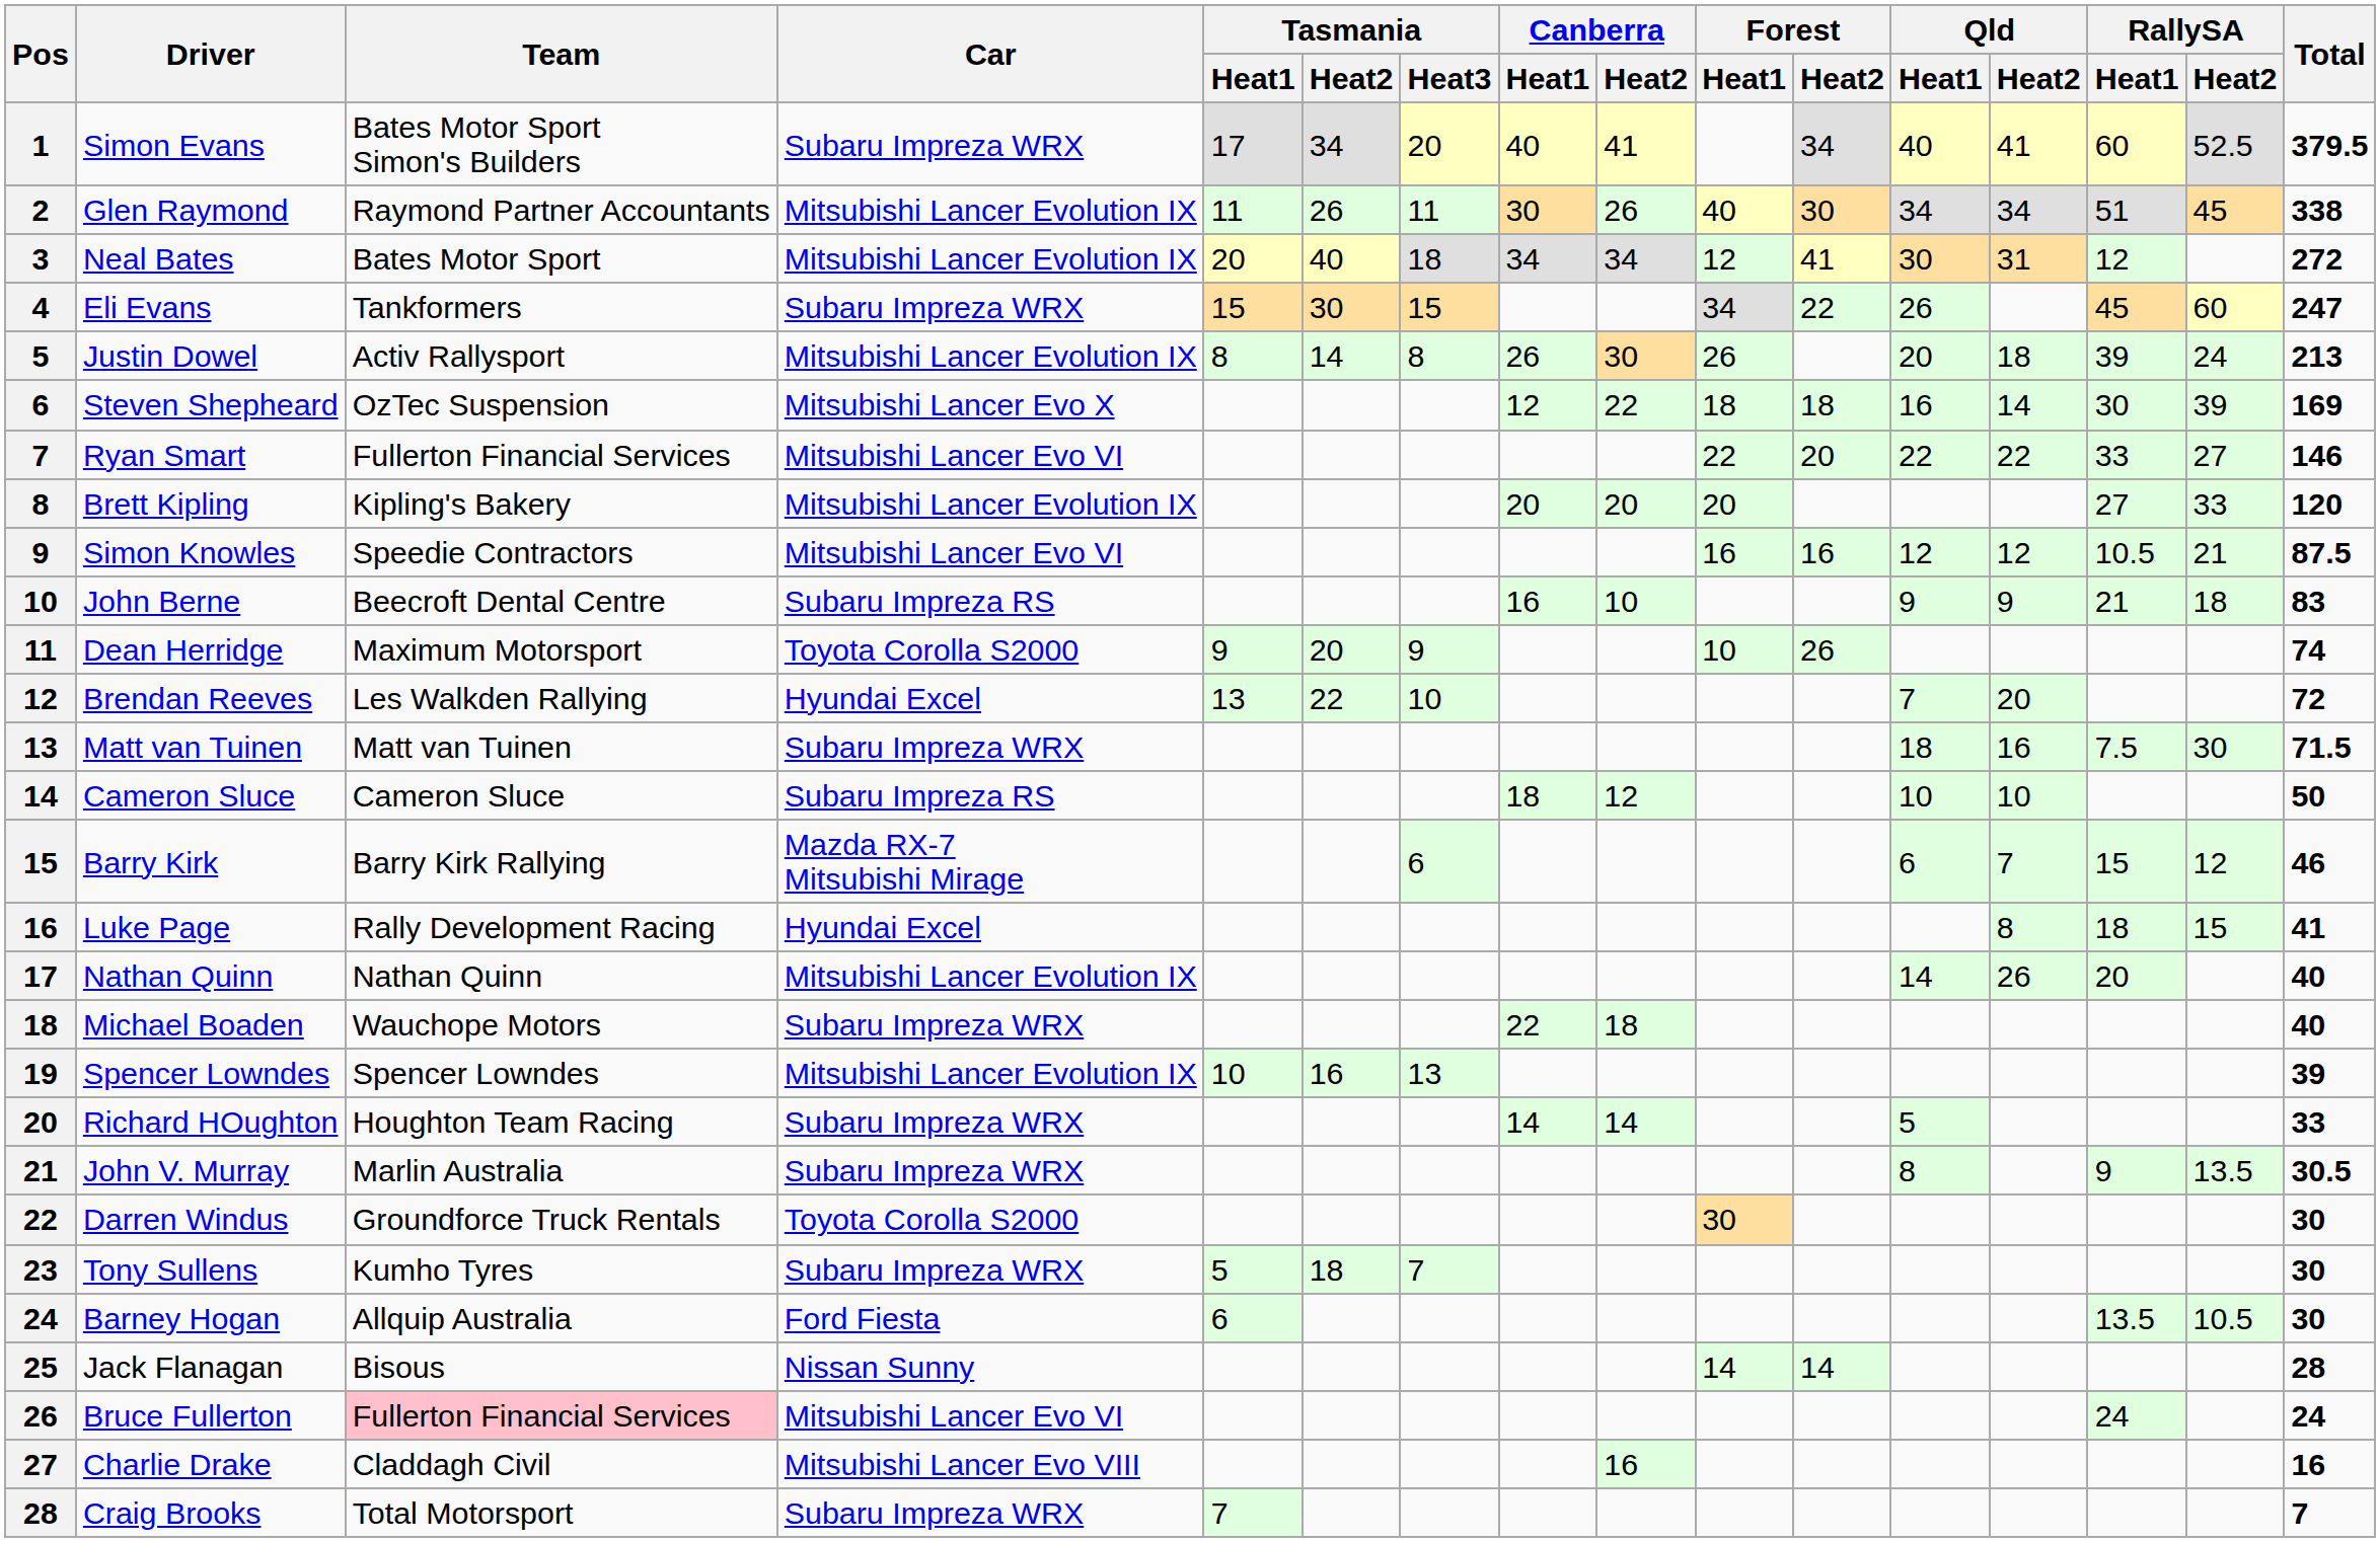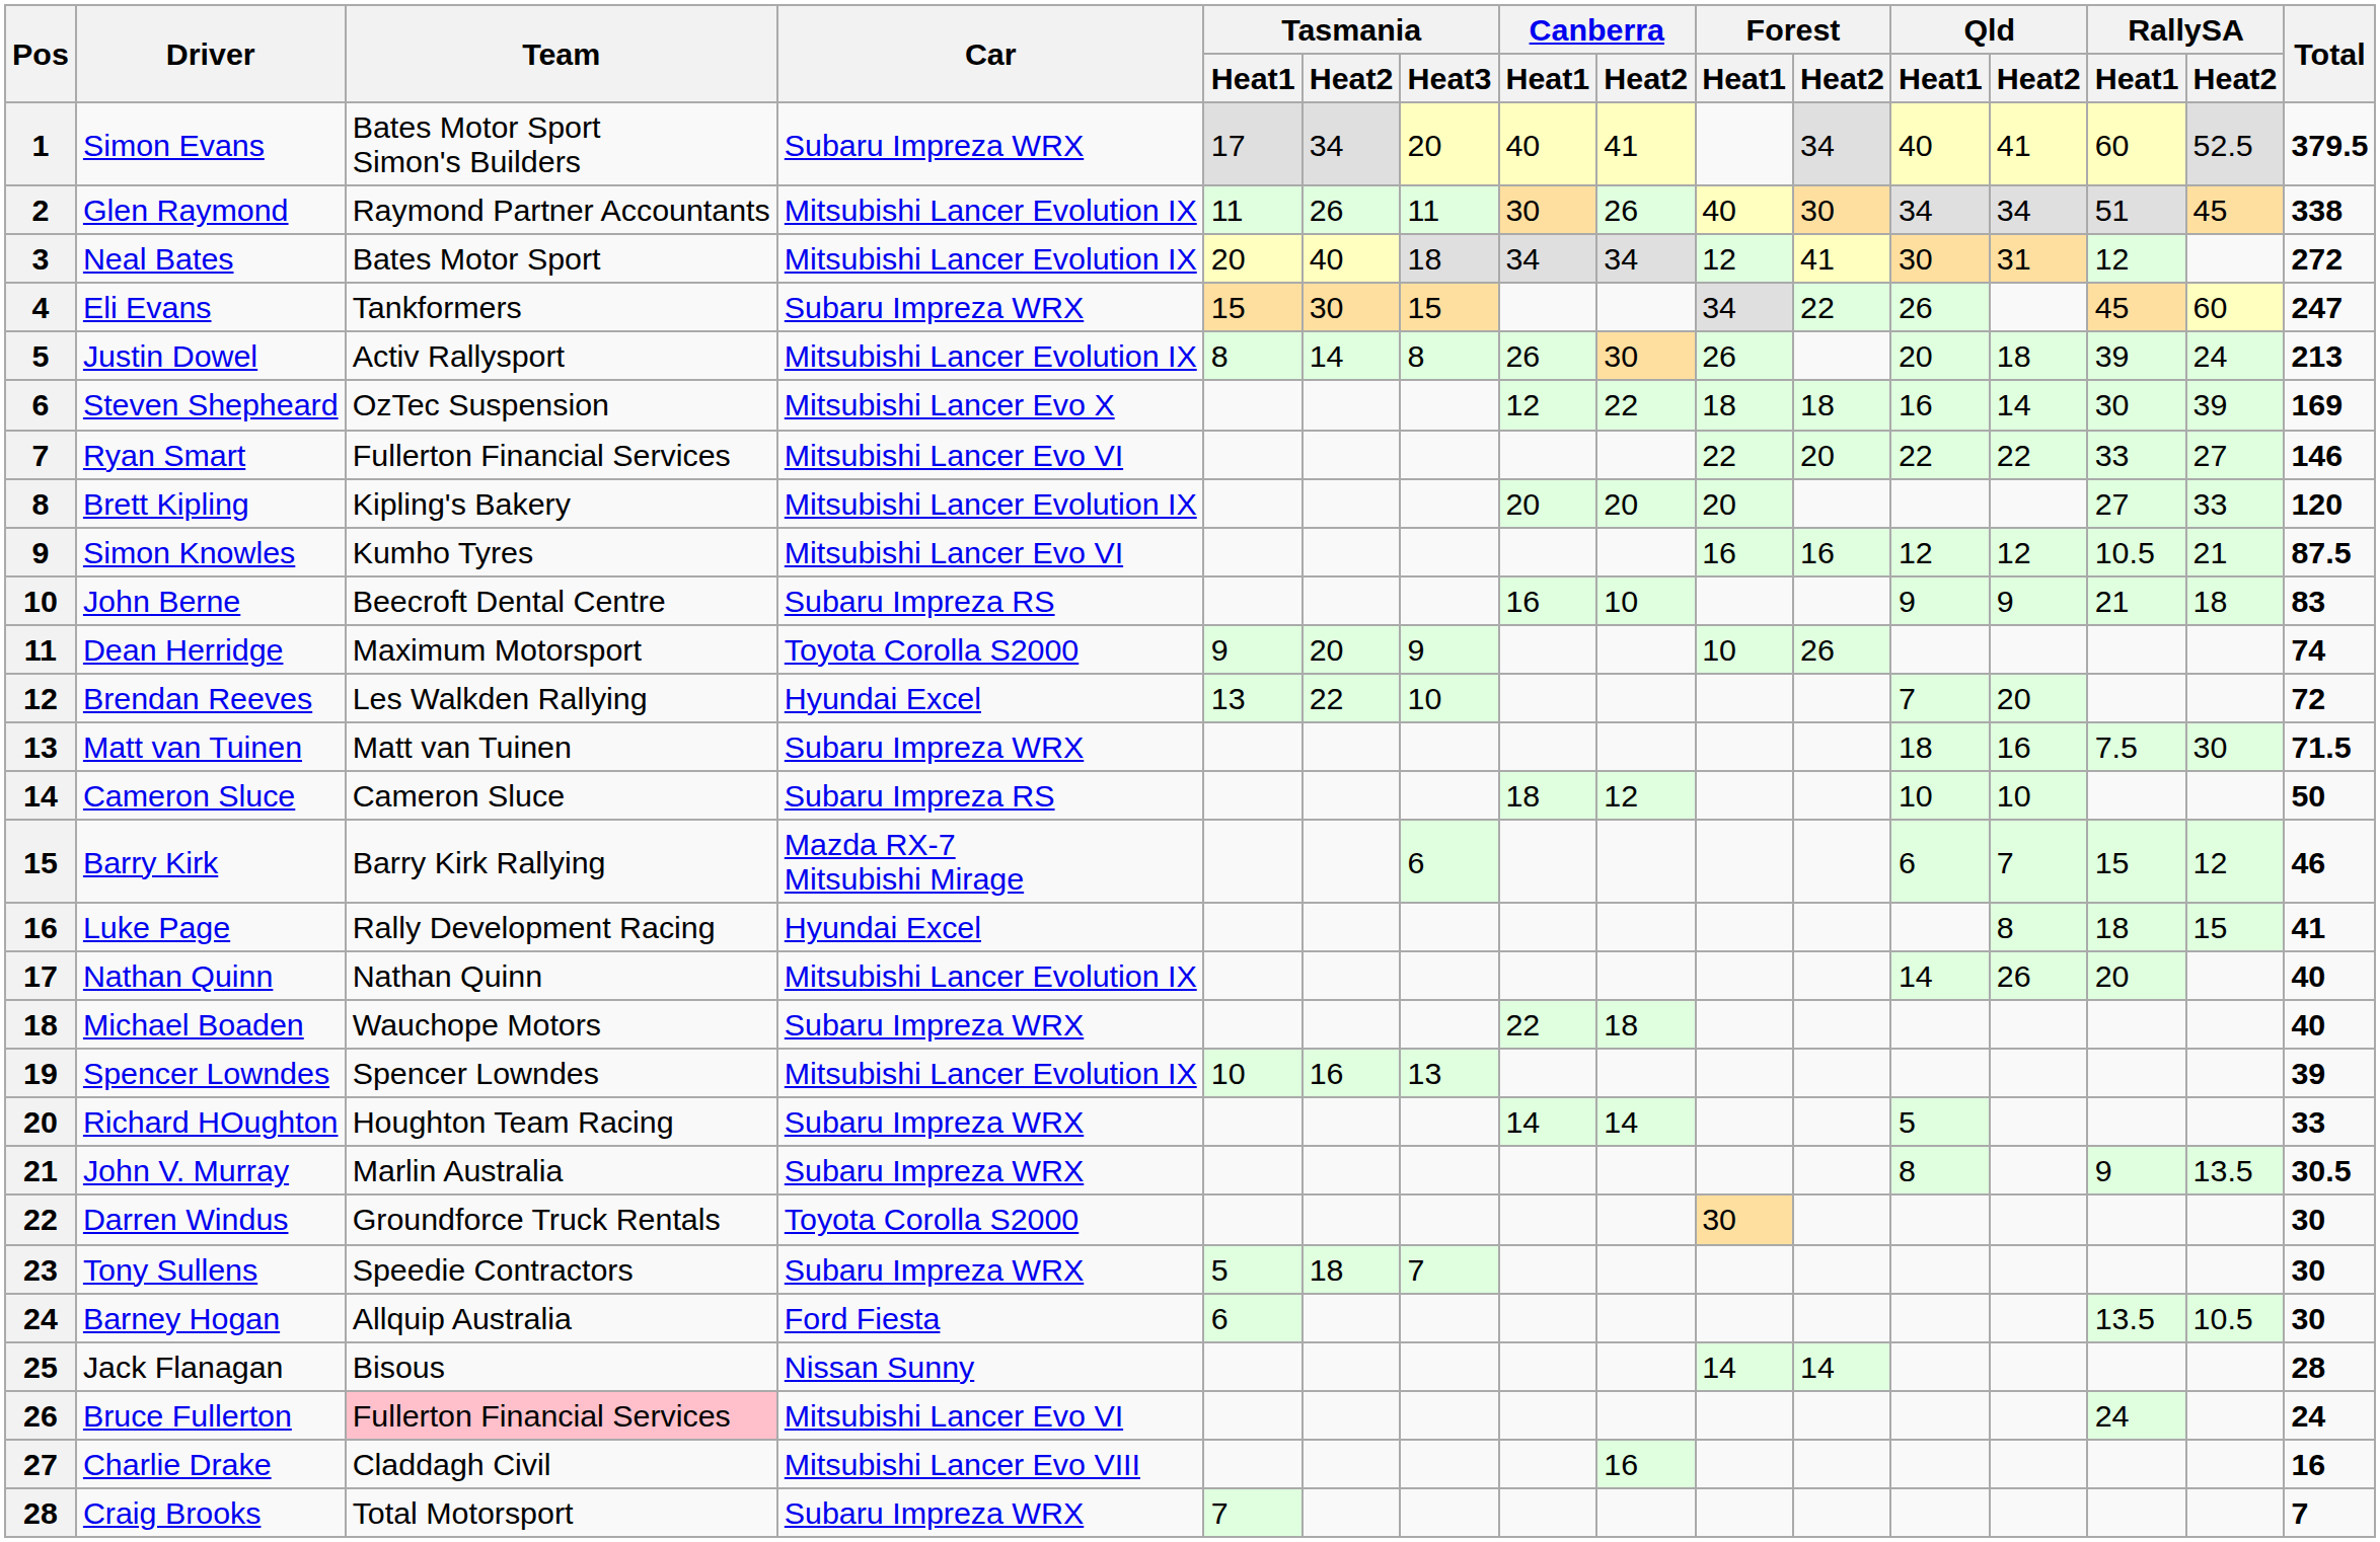Simon Knowles | Team: Speedie Contractors -> Kumho Tyres
Tony Sullens | Team: Kumho Tyres -> Speedie Contractors
